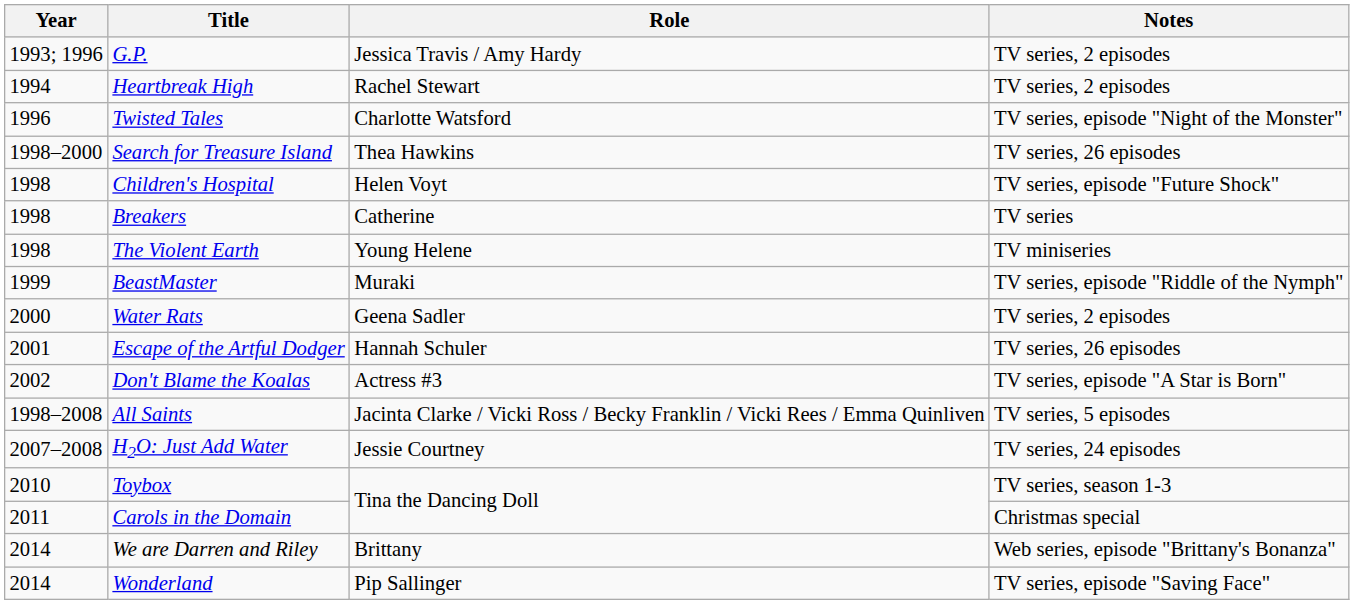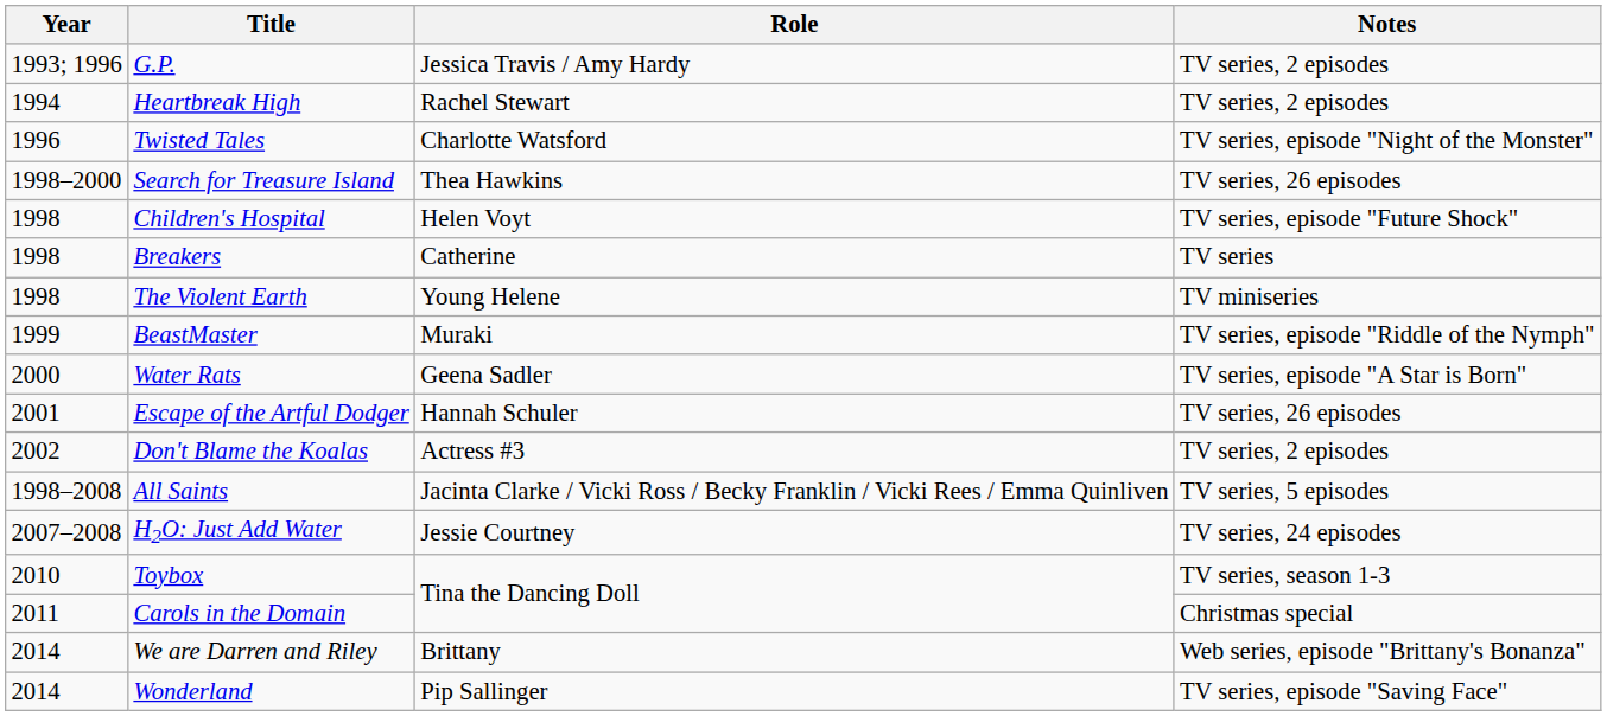Water Rats | Notes: TV series, 2 episodes -> TV series, episode "A Star is Born"
Don't Blame the Koalas | Notes: TV series, episode "A Star is Born" -> TV series, 2 episodes
